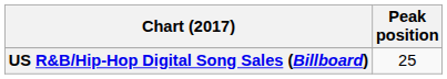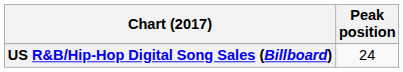US R&B/Hip-Hop Digital Song Sales (Billboard) | Peak position: 25 -> 24
